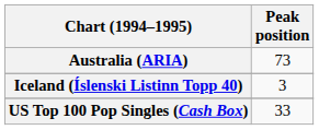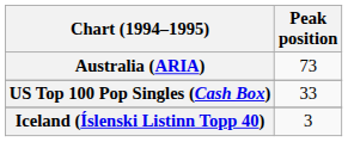rows swapped: Iceland (Íslenski Listinn Topp 40) <-> US Top 100 Pop Singles (Cash Box)
